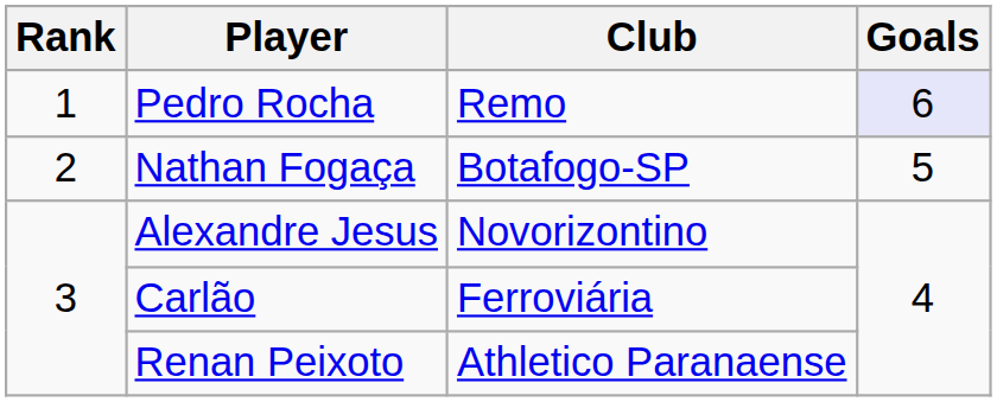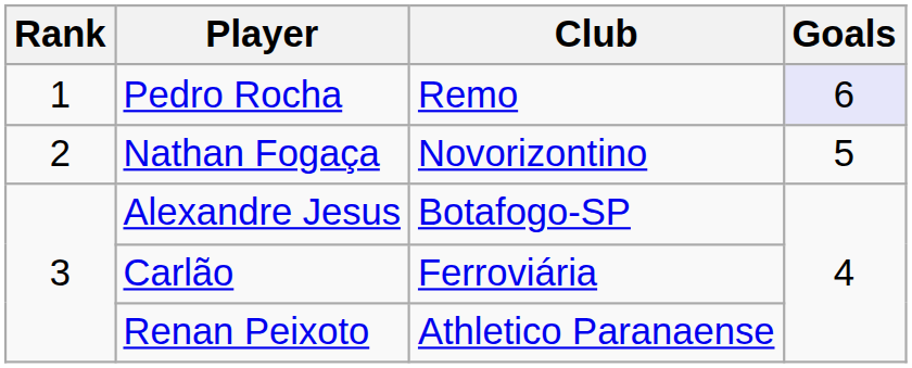Nathan Fogaça | Club: Botafogo-SP -> Novorizontino
Alexandre Jesus | Club: Novorizontino -> Botafogo-SP
